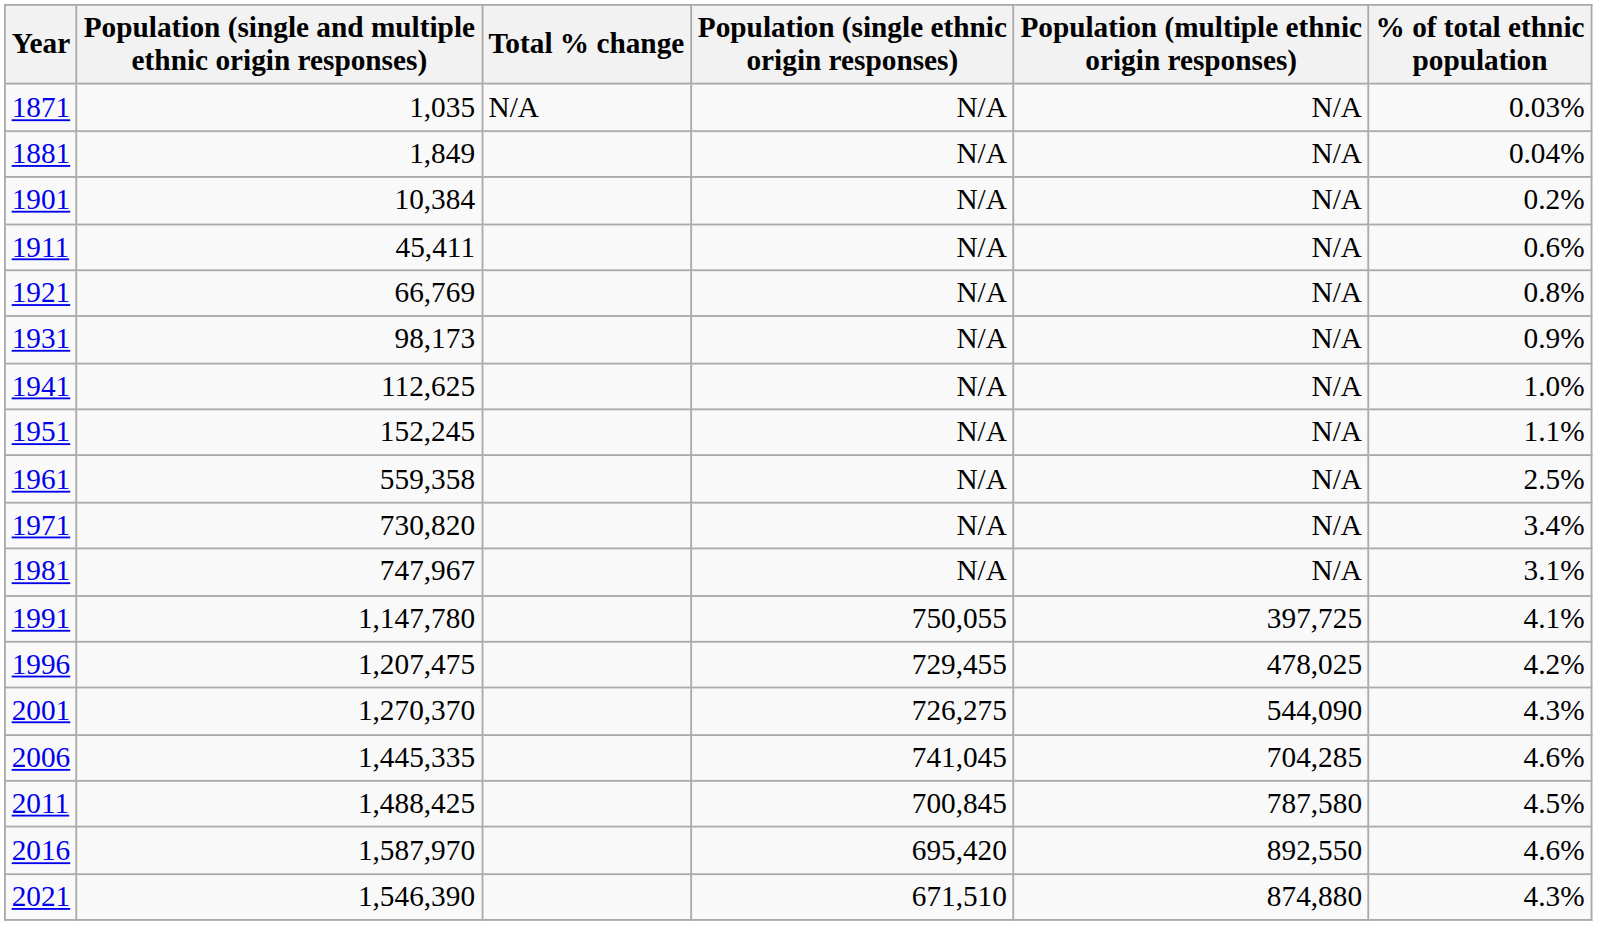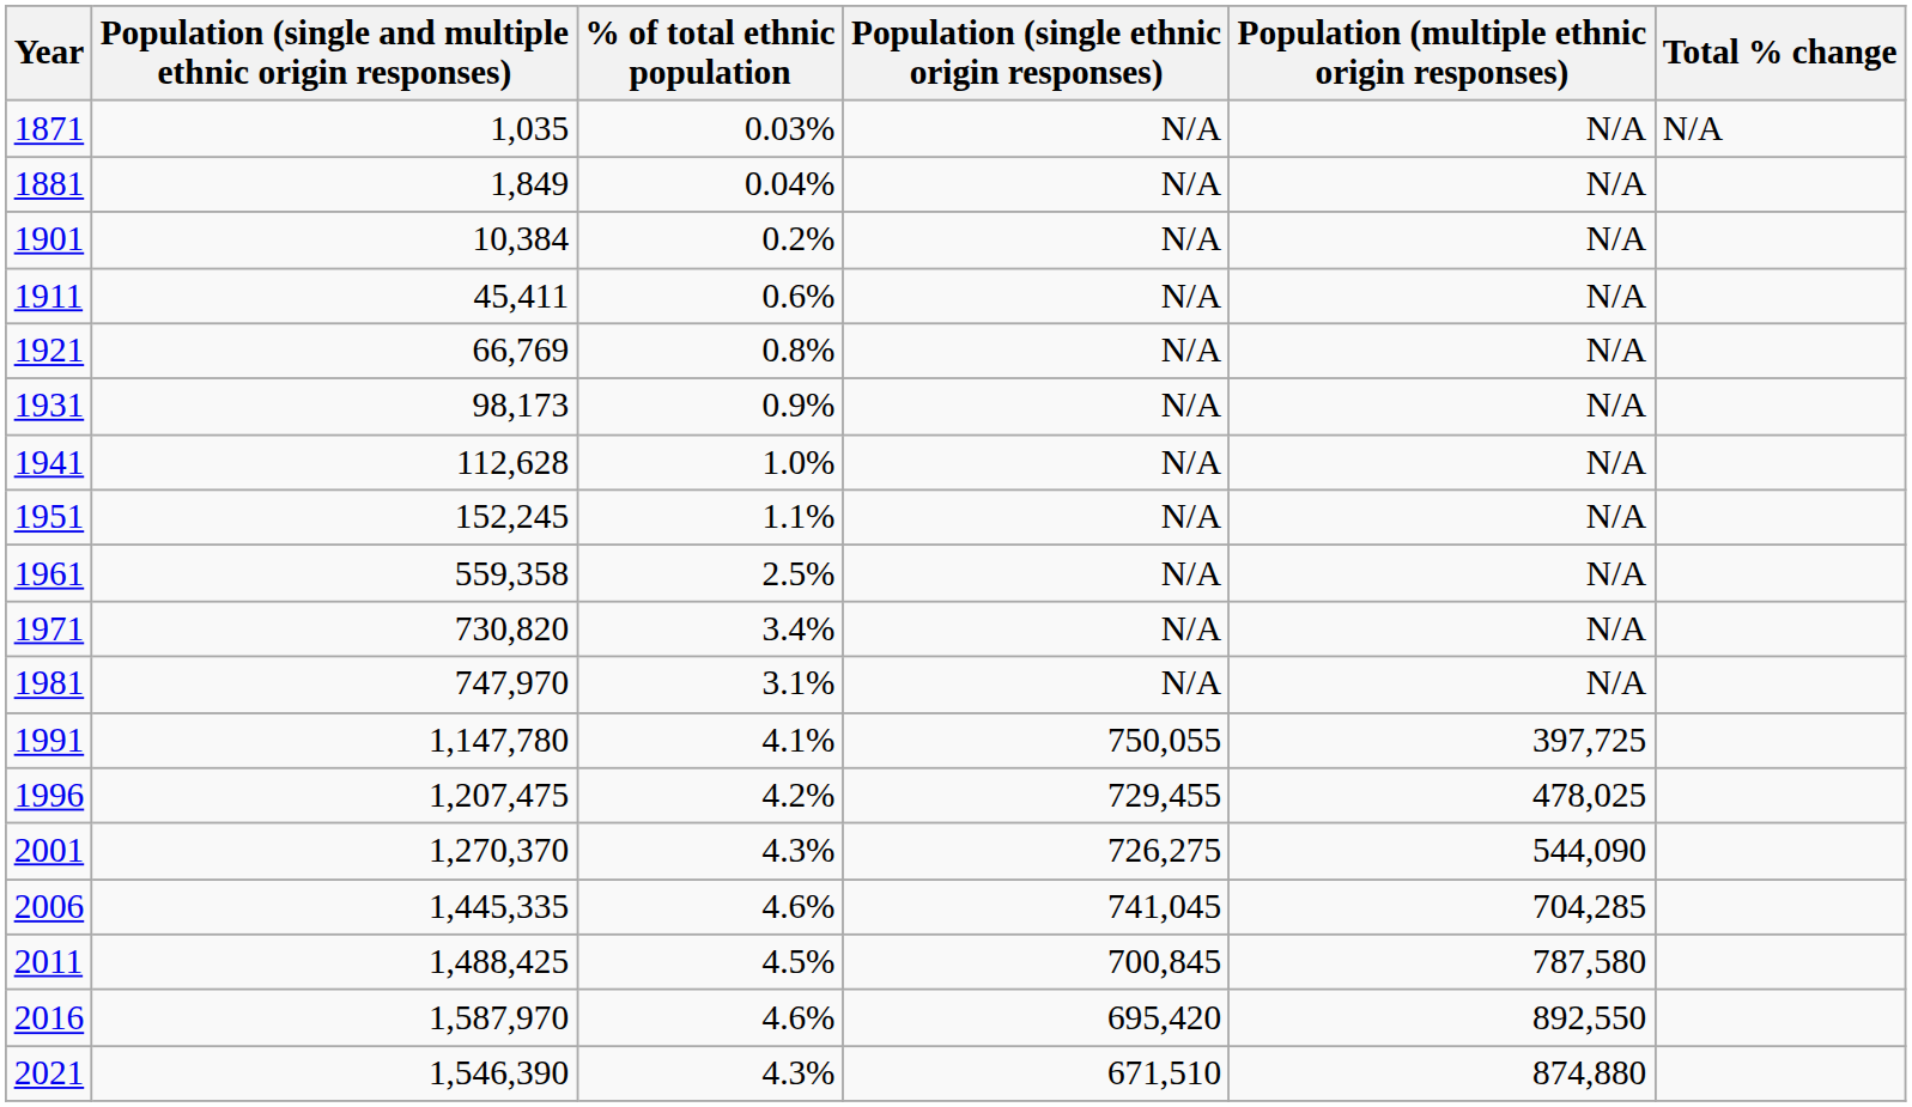columns swapped: % of total ethnic population <-> Total % change
1941 | Population (single and multiple ethnic origin responses): 112,625 -> 112,628
1981 | Population (single and multiple ethnic origin responses): 747,967 -> 747,970
